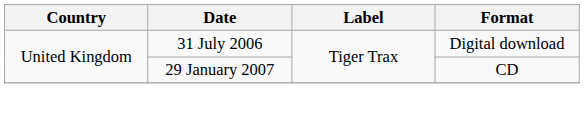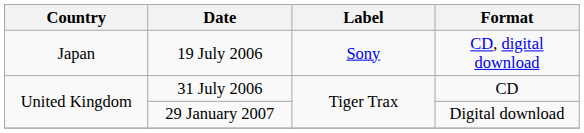+ row: Japan | 19 July 2006 | Sony | CD, digital download
31 July 2006 | Format: Digital download -> CD
29 January 2007 | Format: CD -> Digital download
